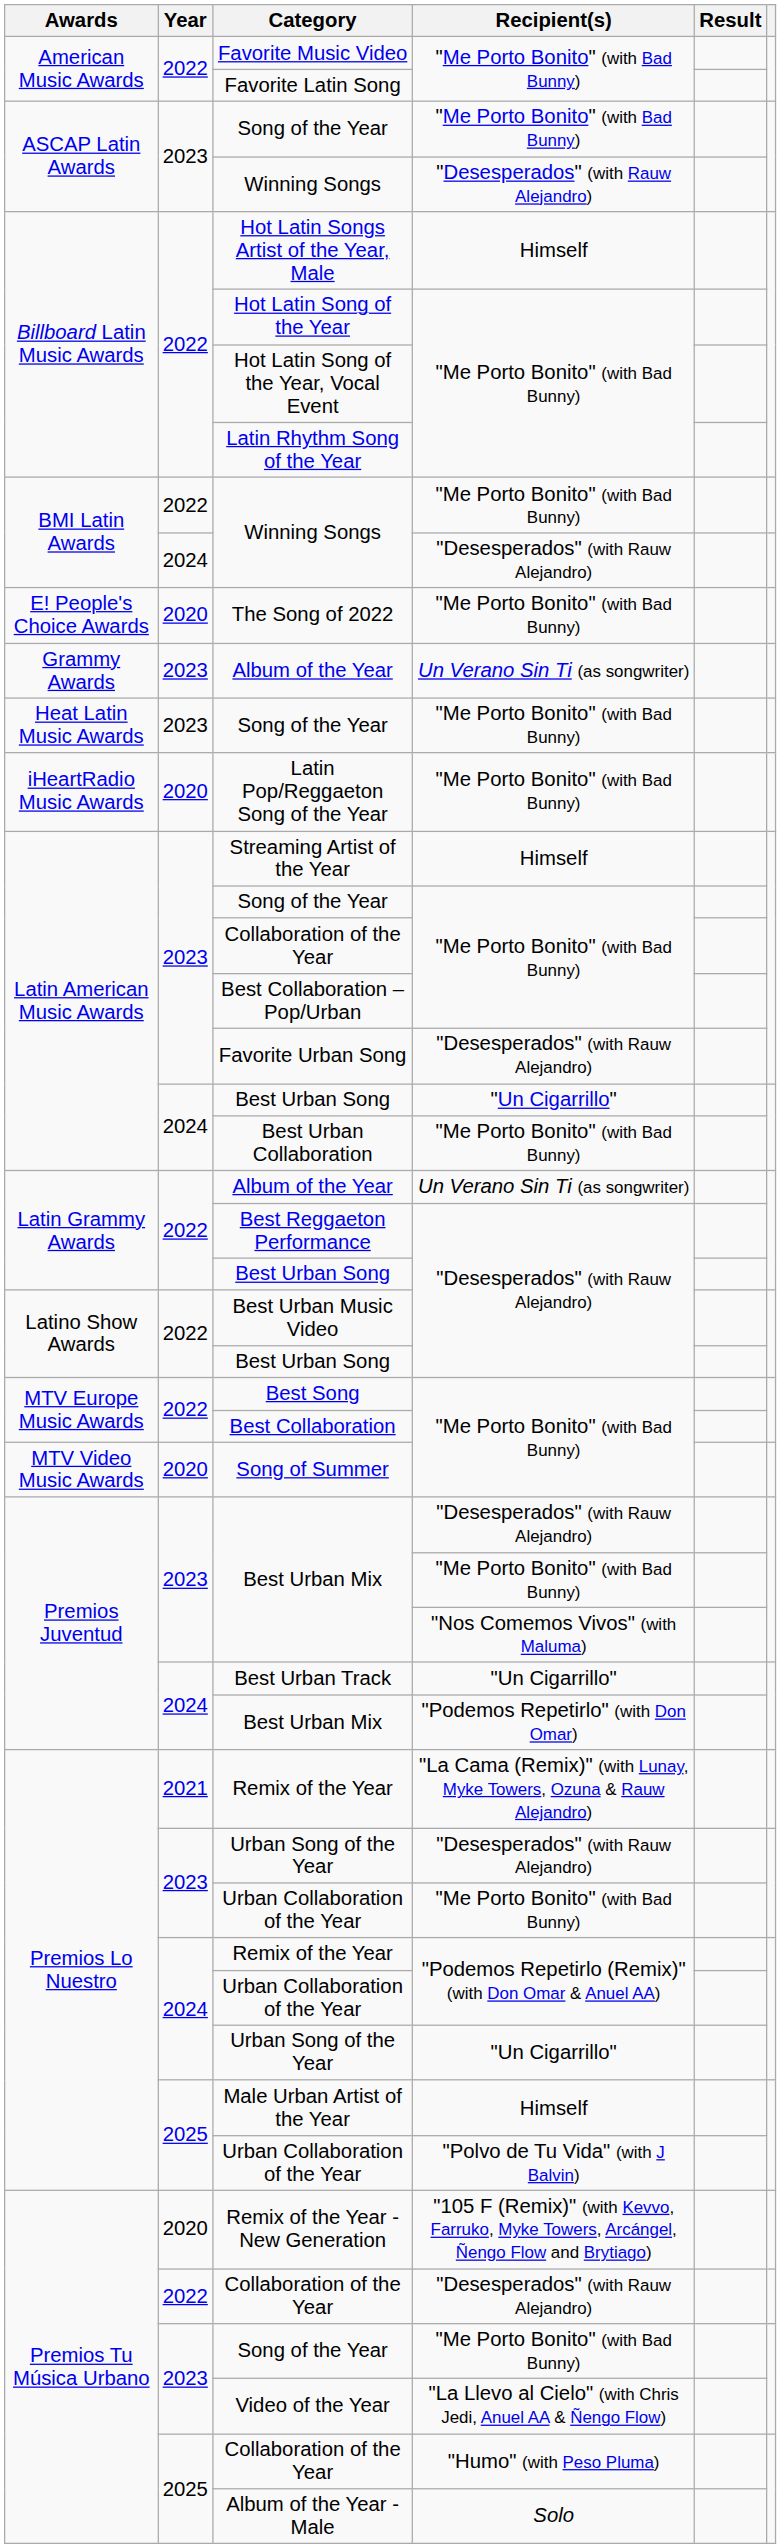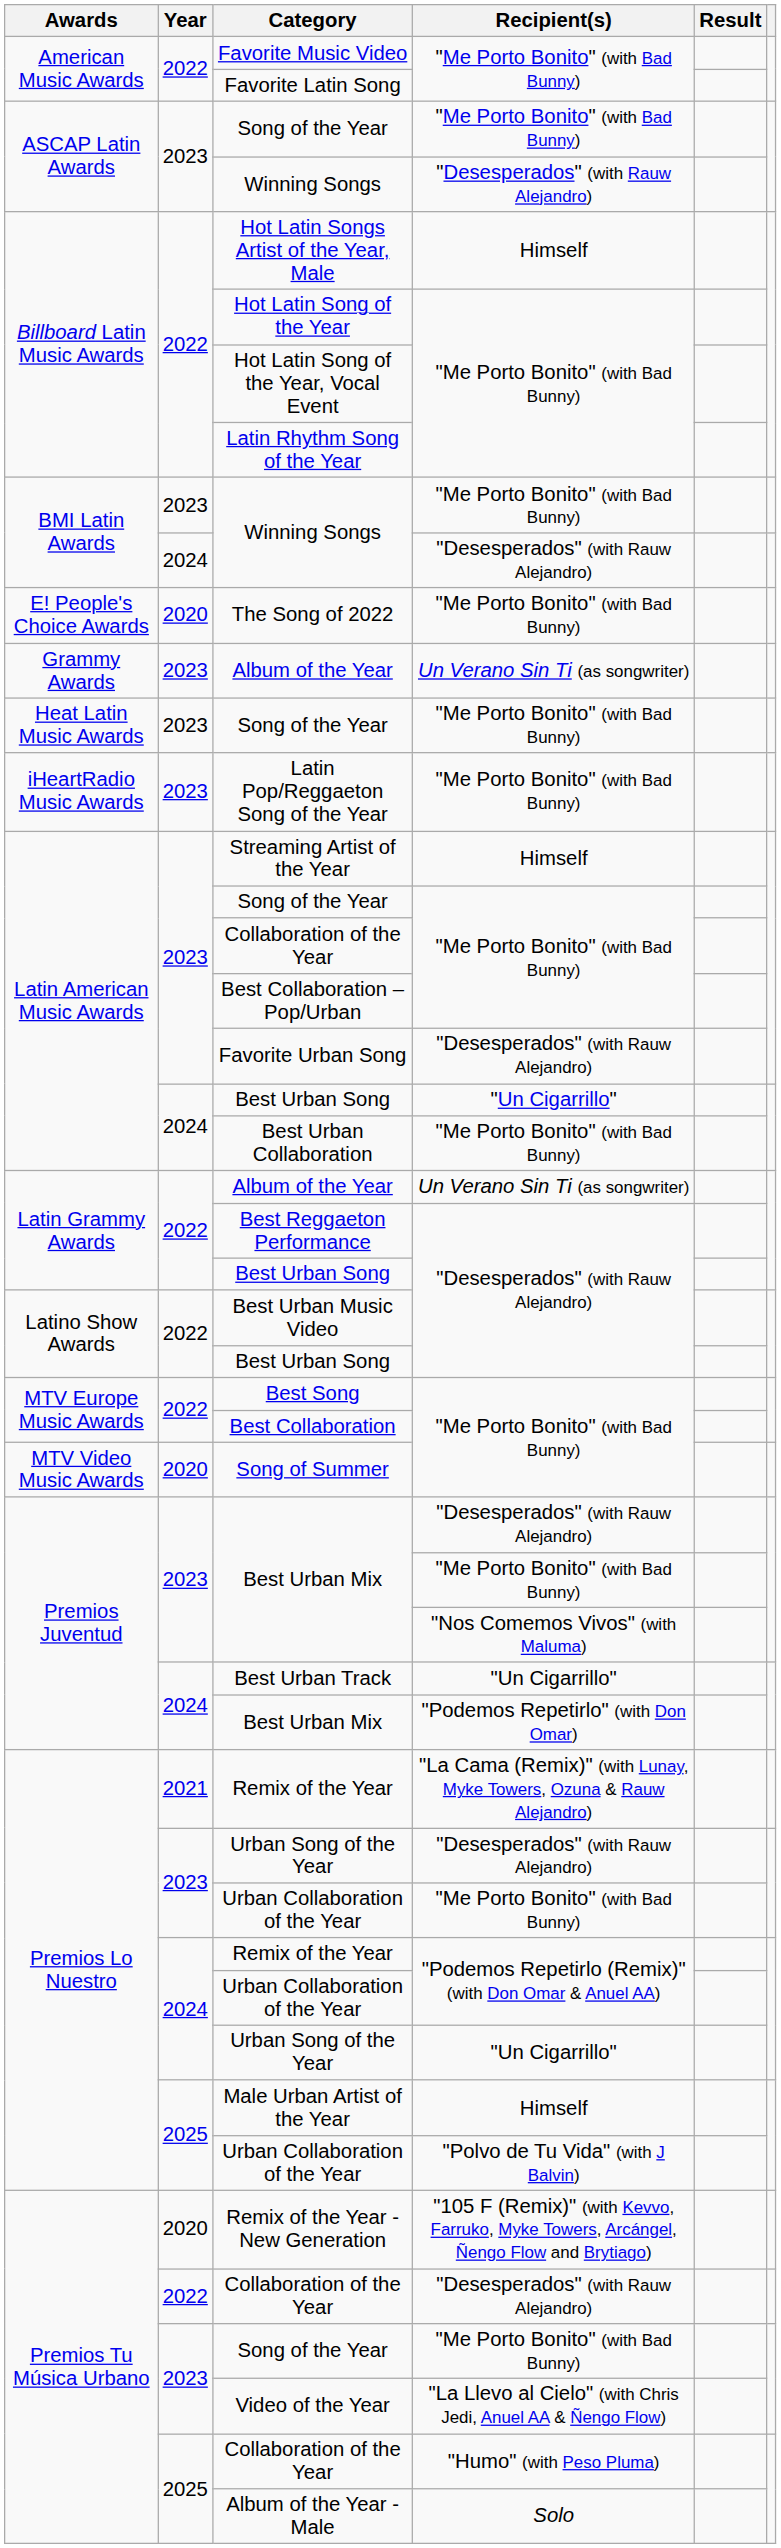Winning Songs / "Me Porto Bonito" (with Bad Bunny) | Year: 2022 -> 2023
Latin Pop/Reggaeton Song of the Year | Year: 2020 -> 2023
